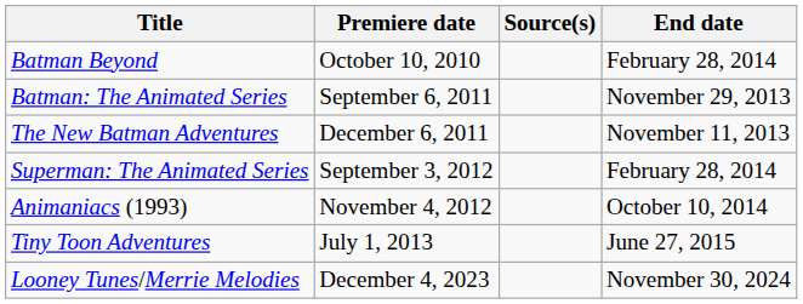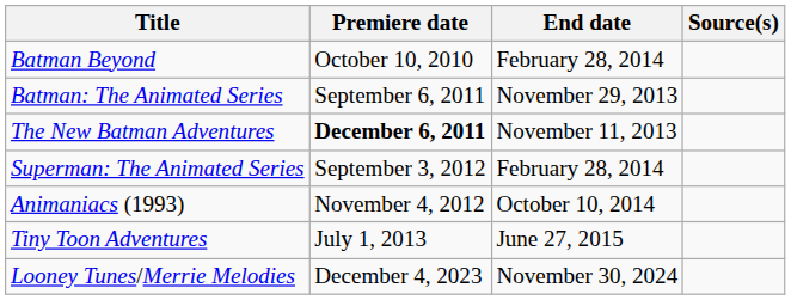columns swapped: End date <-> Source(s)
The New Batman Adventures | Premiere date: normal -> bold
